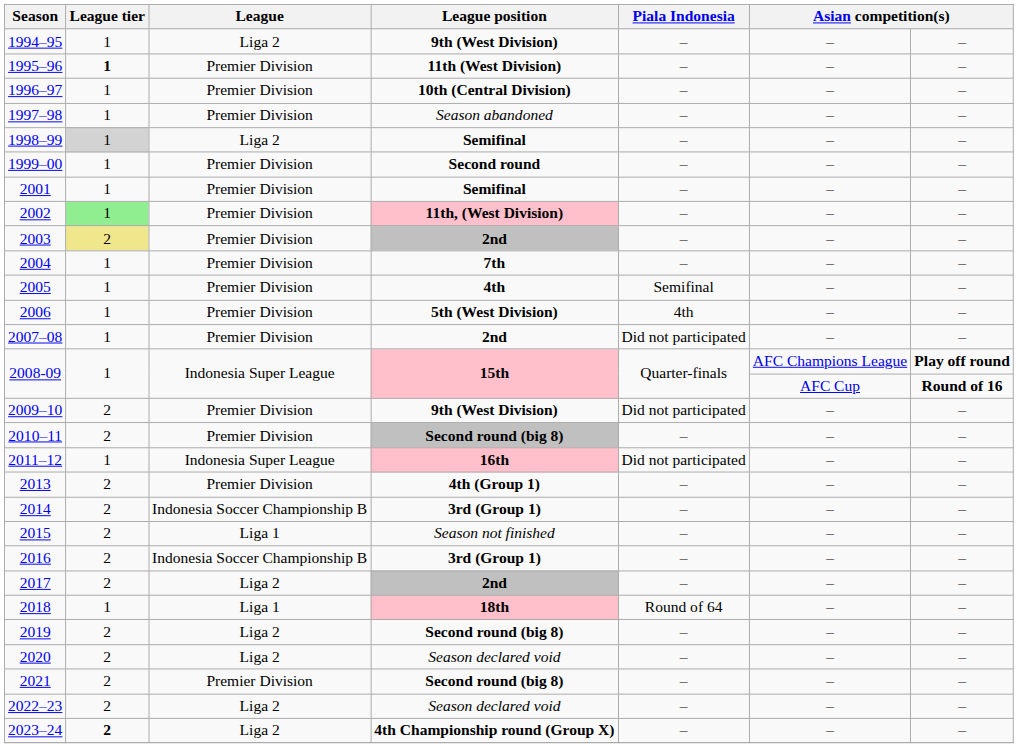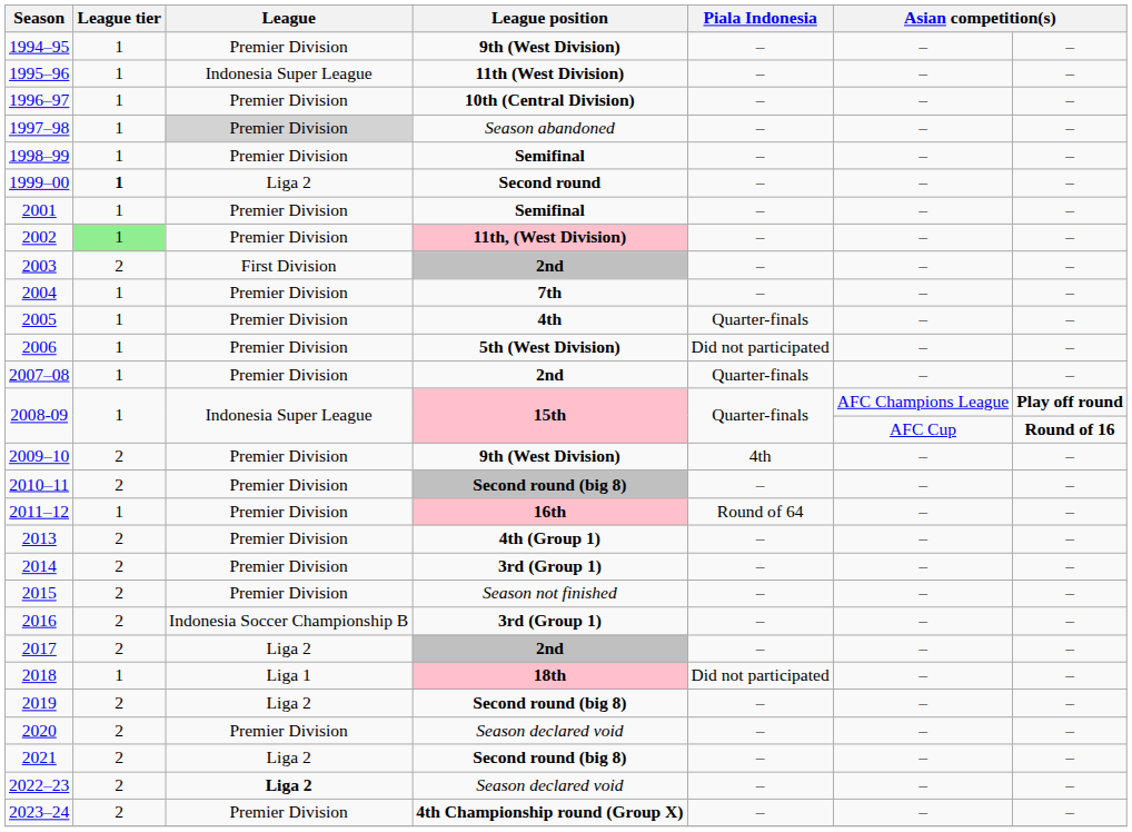1994–95 | League: Liga 2 -> Premier Division
1995–96 | League tier: bold -> normal
1995–96 | League: Premier Division -> Indonesia Super League
1997–98 | League: no background -> lightgrey background
1998–99 | League tier: lightgrey background -> no background
1998–99 | League: Liga 2 -> Premier Division
1999–00 | League tier: normal -> bold
1999–00 | League: Premier Division -> Liga 2
2003 | League tier: khaki background -> no background
2003 | League: Premier Division -> First Division
2005 | Piala Indonesia: Semifinal -> Quarter-finals
2006 | Piala Indonesia: 4th -> Did not participated
2007–08 | Piala Indonesia: Did not participated -> Quarter-finals
2009–10 | Piala Indonesia: Did not participated -> 4th
2011–12 | League: Indonesia Super League -> Premier Division
2011–12 | Piala Indonesia: Did not participated -> Round of 64
2014 | League: Indonesia Soccer Championship B -> Premier Division
2015 | League: Liga 1 -> Premier Division
2018 | Piala Indonesia: Round of 64 -> Did not participated
2020 | League: Liga 2 -> Premier Division
2021 | League: Premier Division -> Liga 2
2022–23 | League: normal -> bold
2023–24 | League tier: bold -> normal
2023–24 | League: Liga 2 -> Premier Division
